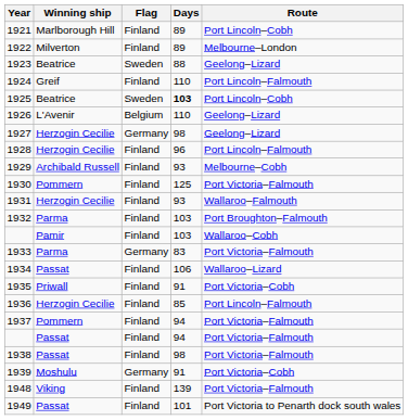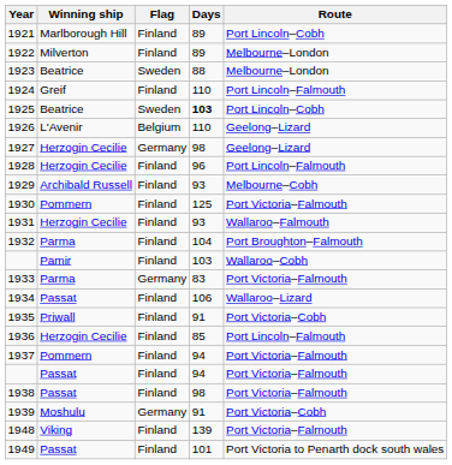1923 | Route: Geelong–Lizard -> Melbourne–London
1932 | Days: 103 -> 104
